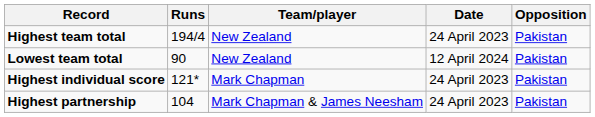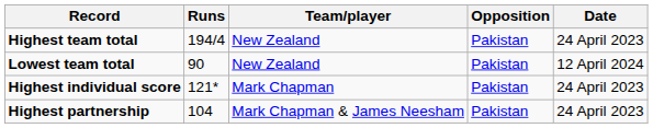columns swapped: Opposition <-> Date
